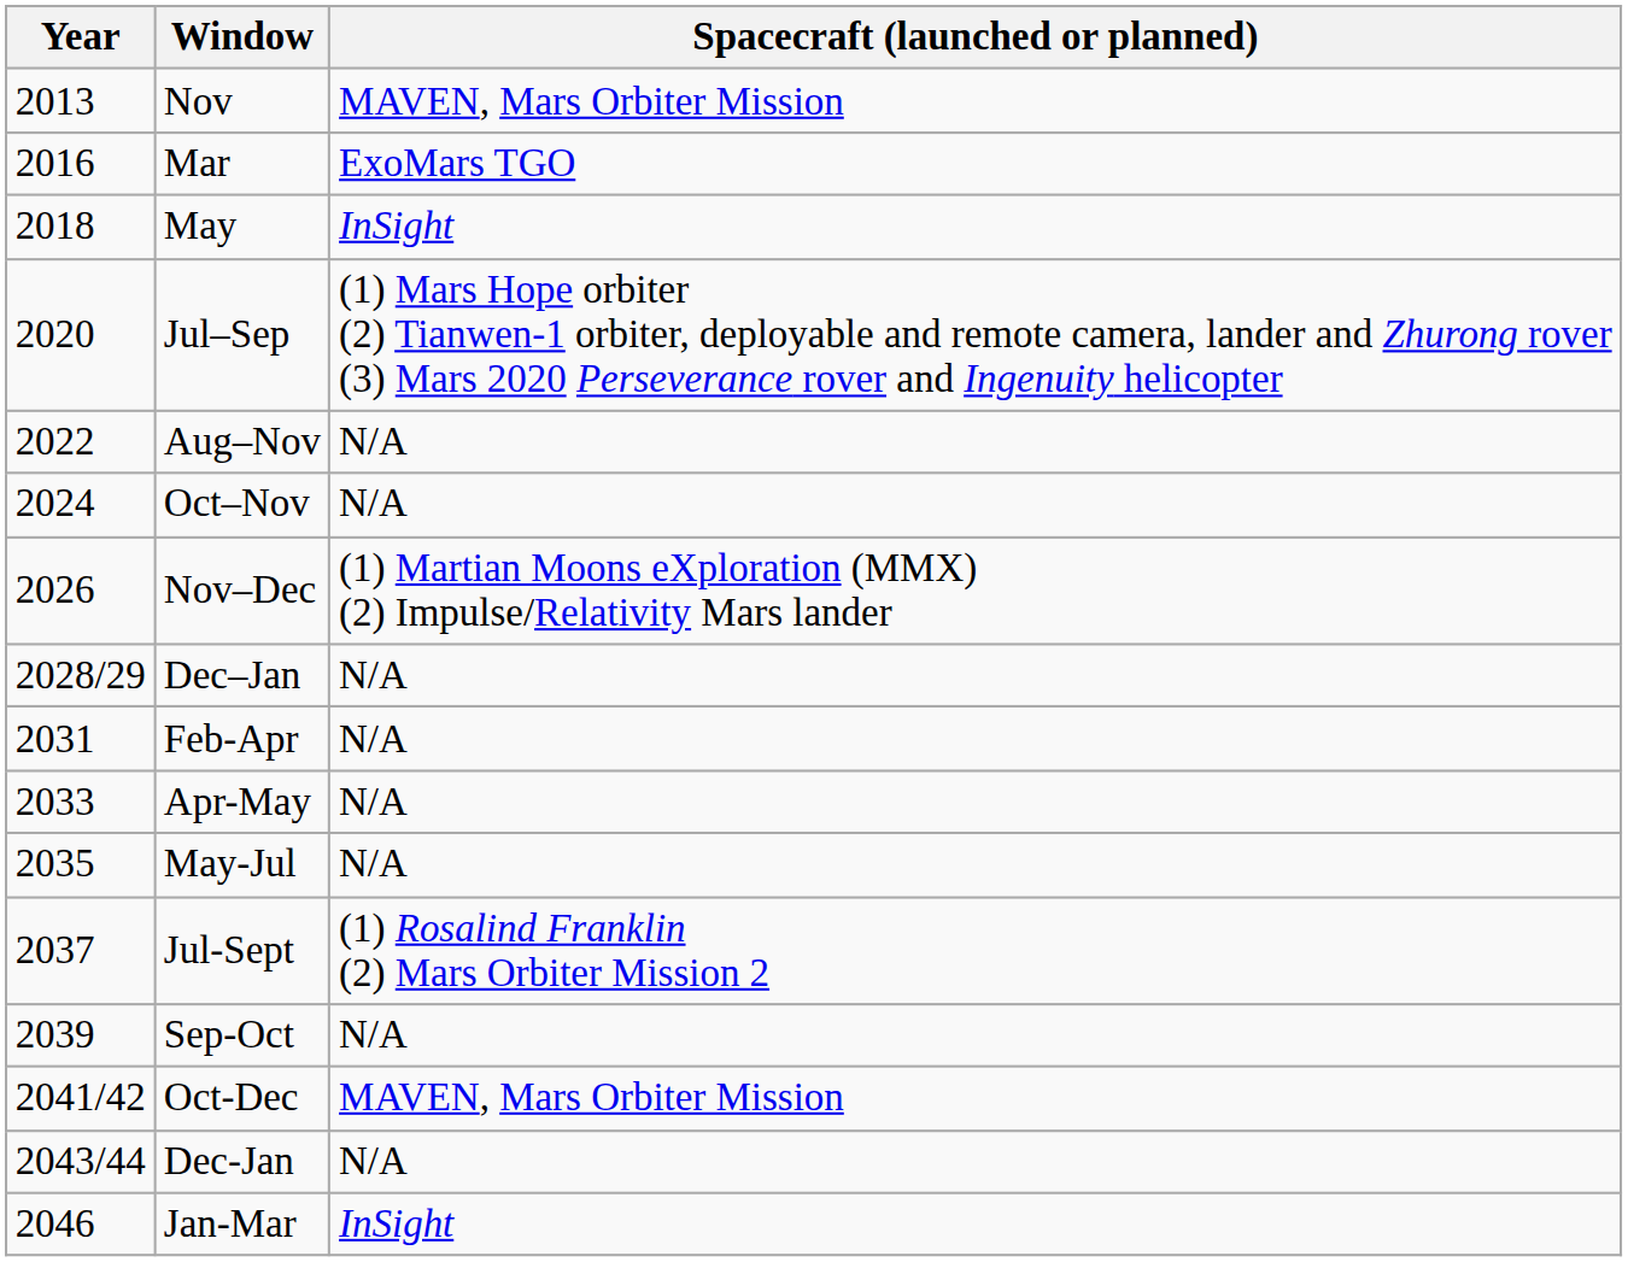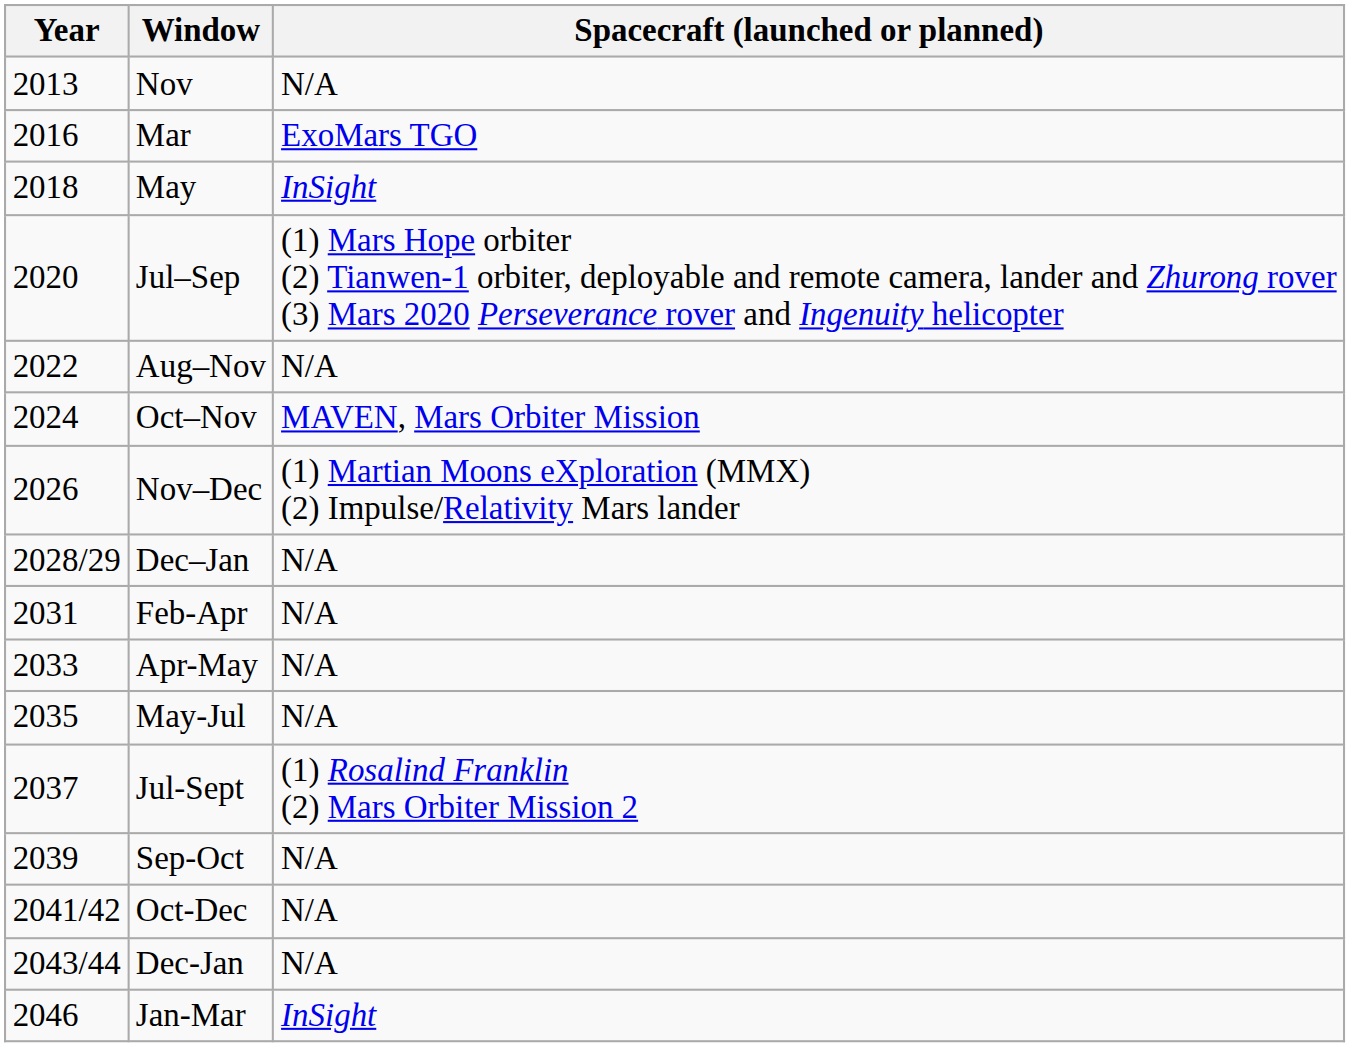Nov | Spacecraft (launched or planned): MAVEN, Mars Orbiter Mission -> N/A
Oct–Nov | Spacecraft (launched or planned): N/A -> MAVEN, Mars Orbiter Mission
Oct-Dec | Spacecraft (launched or planned): MAVEN, Mars Orbiter Mission -> N/A
